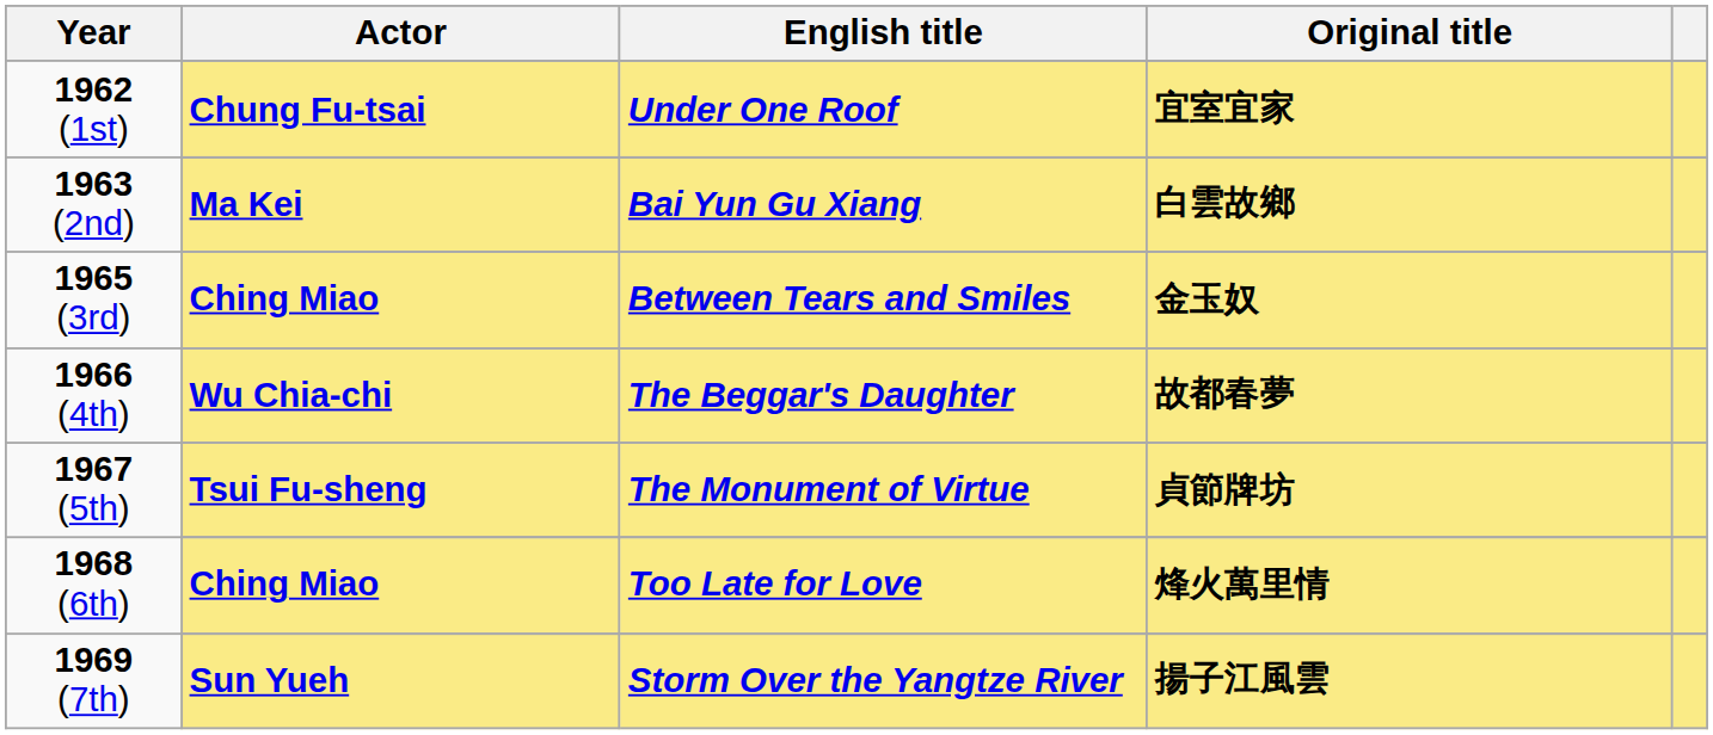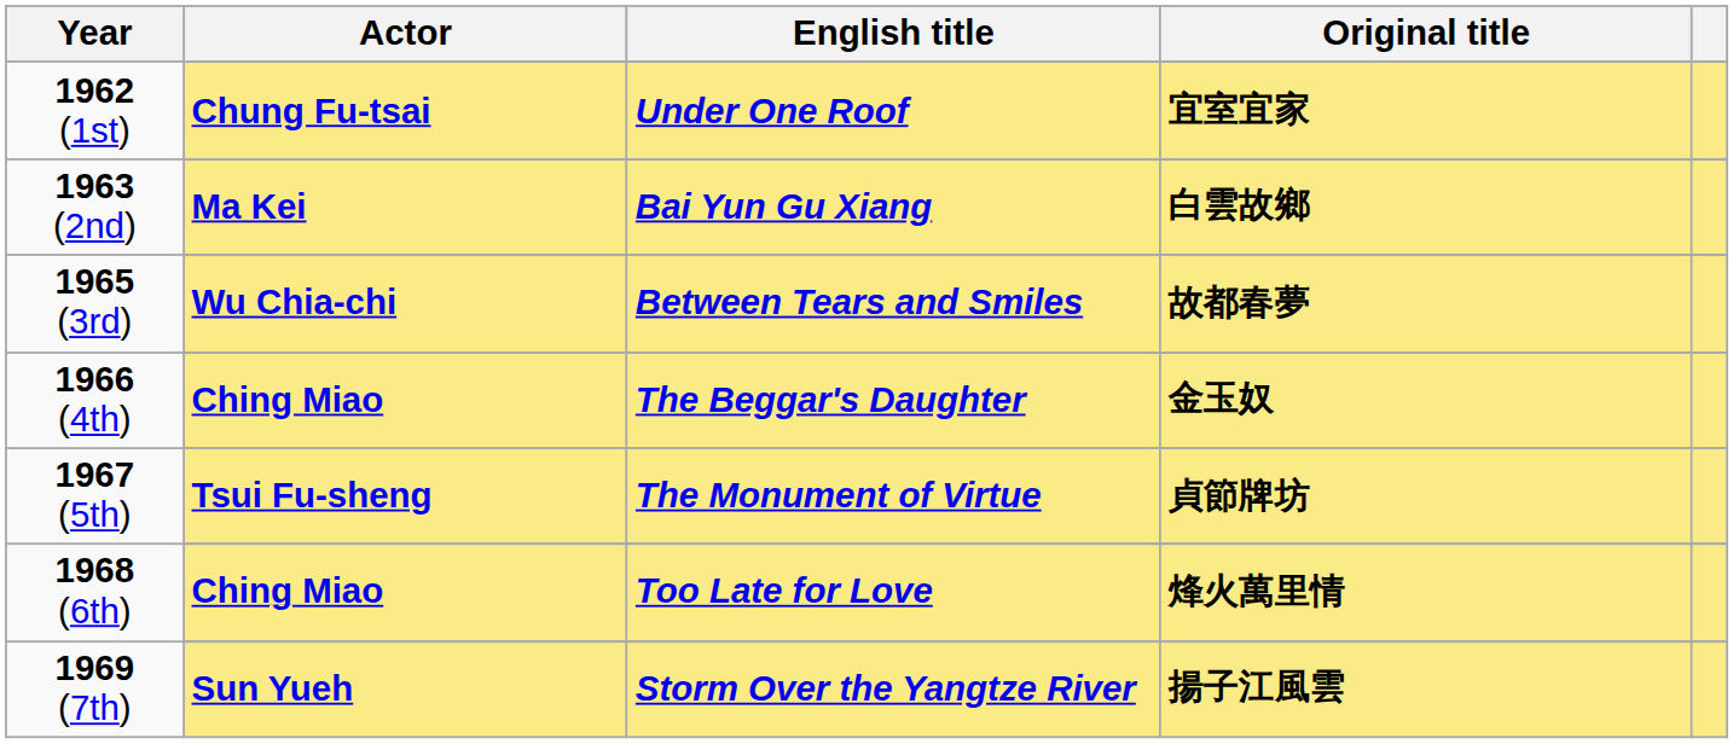Between Tears and Smiles | Actor: Ching Miao -> Wu Chia-chi
Between Tears and Smiles | Original title: 金玉奴 -> 故都春夢
The Beggar's Daughter | Actor: Wu Chia-chi -> Ching Miao
The Beggar's Daughter | Original title: 故都春夢 -> 金玉奴
